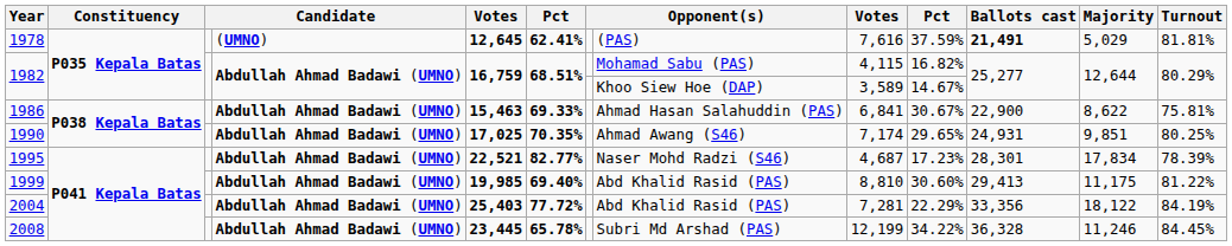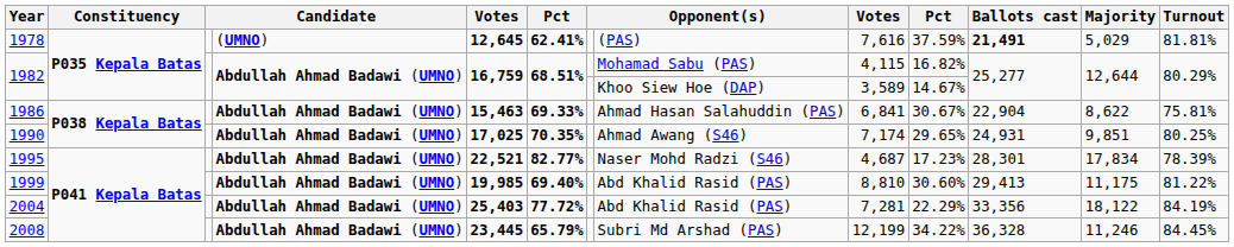1986 | Ballots cast: 22,900 -> 22,904
2008 | column 6: 65.78% -> 65.79%
